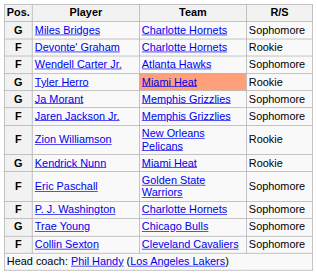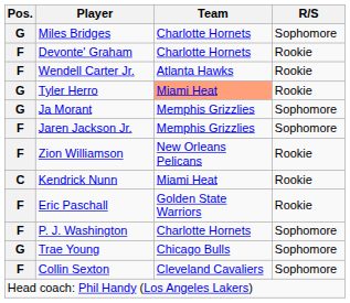Wendell Carter Jr. | R/S: Sophomore -> Rookie
Kendrick Nunn | Pos.: G -> C
Eric Paschall | R/S: Sophomore -> Rookie
